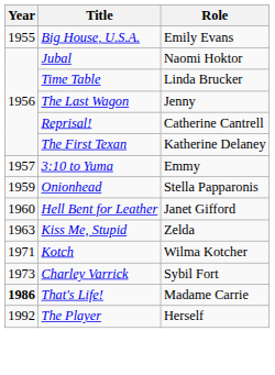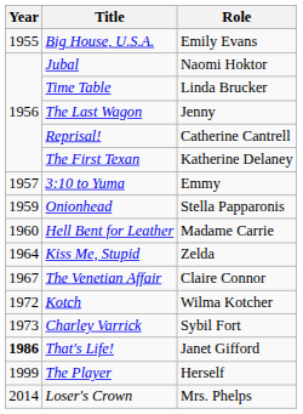Hell Bent for Leather | Role: Janet Gifford -> Madame Carrie
Kiss Me, Stupid | Year: 1963 -> 1964
+ row: 1967 | The Venetian Affair | Claire Connor
Kotch | Year: 1971 -> 1972
That's Life! | Role: Madame Carrie -> Janet Gifford
The Player | Year: 1992 -> 1999
+ row: 2014 | Loser's Crown | Mrs. Phelps
